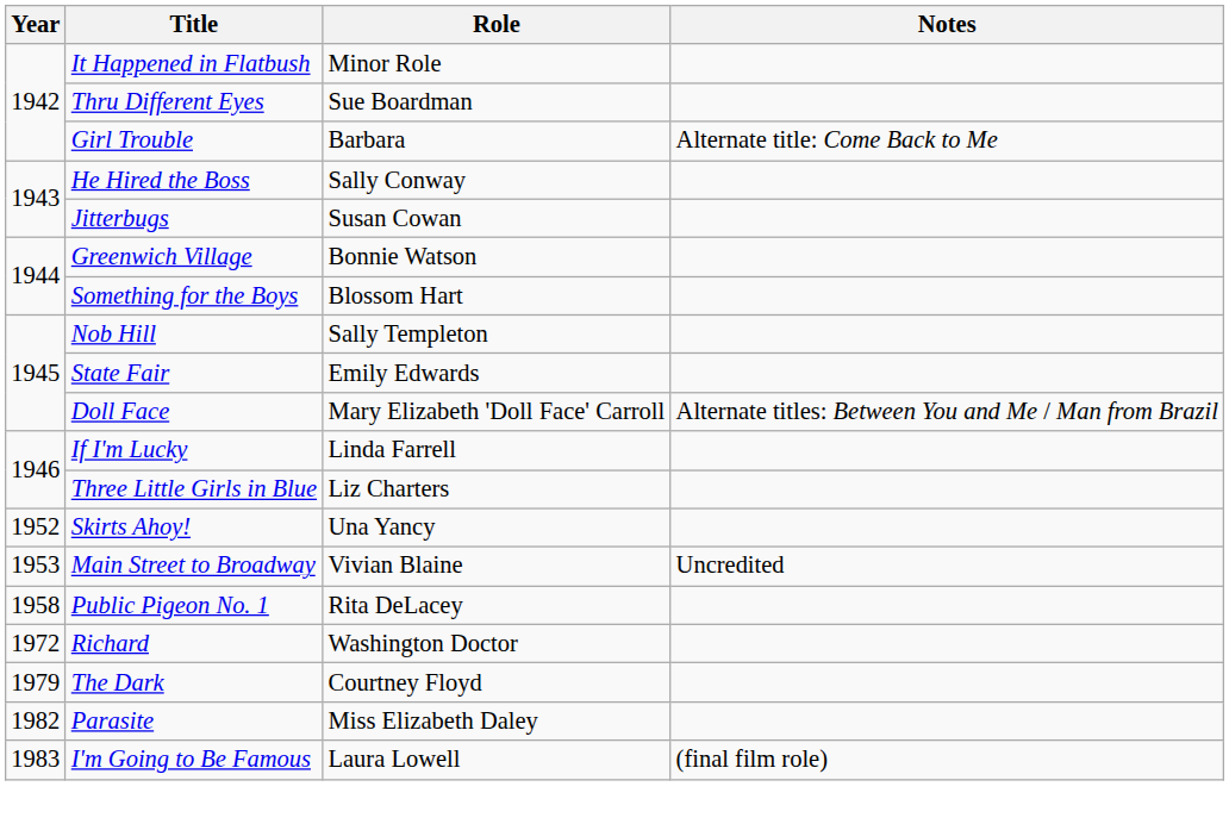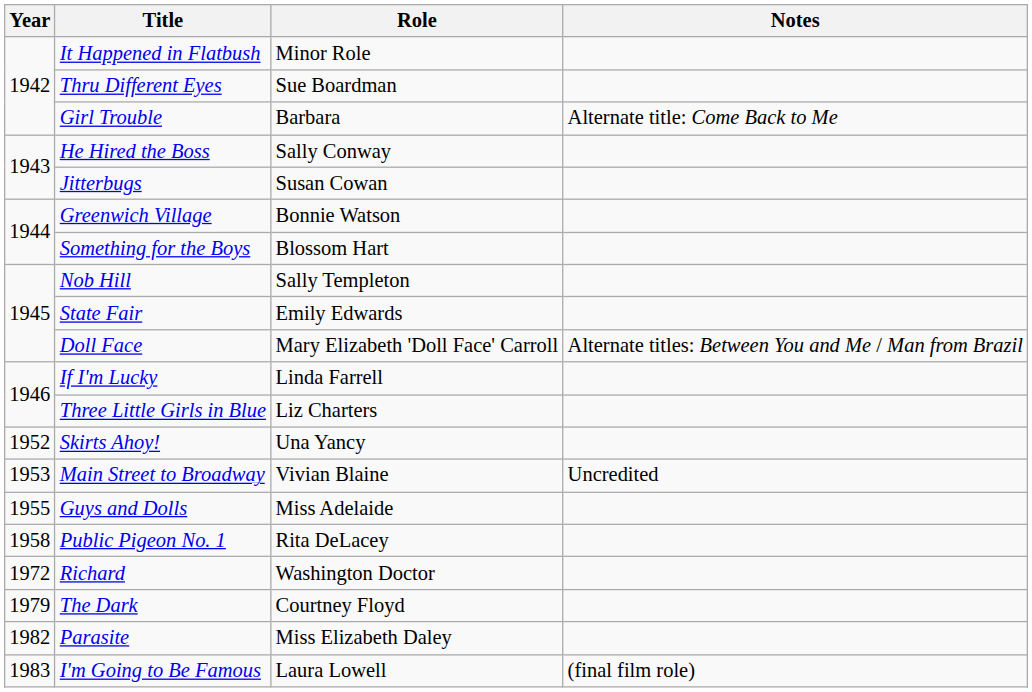+ row: 1955 | Guys and Dolls | Miss Adelaide
